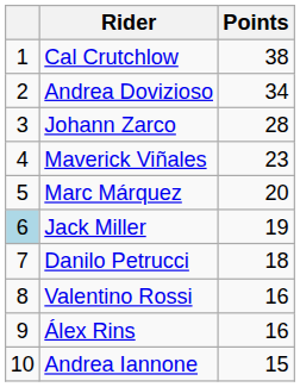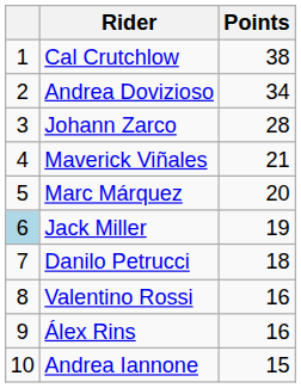Maverick Viñales | Points: 23 -> 21
